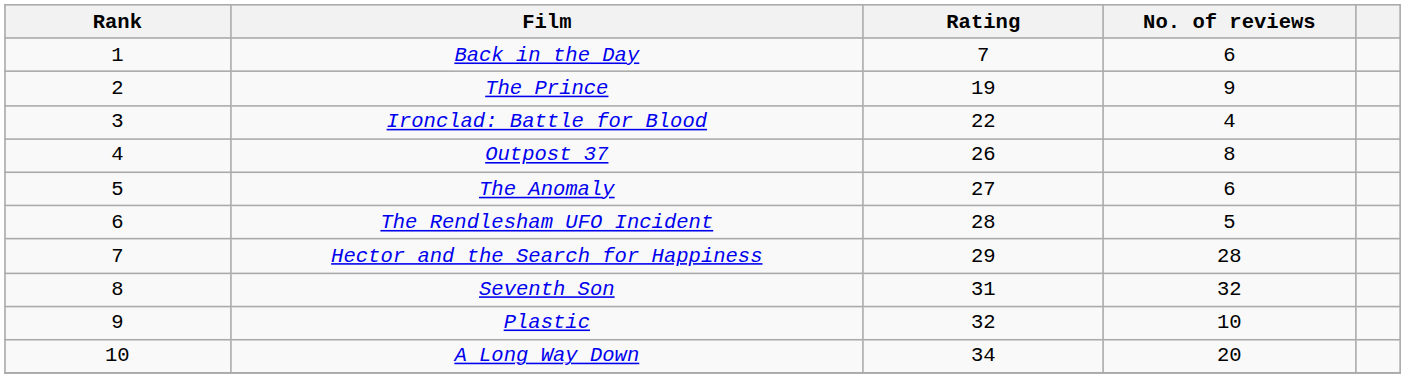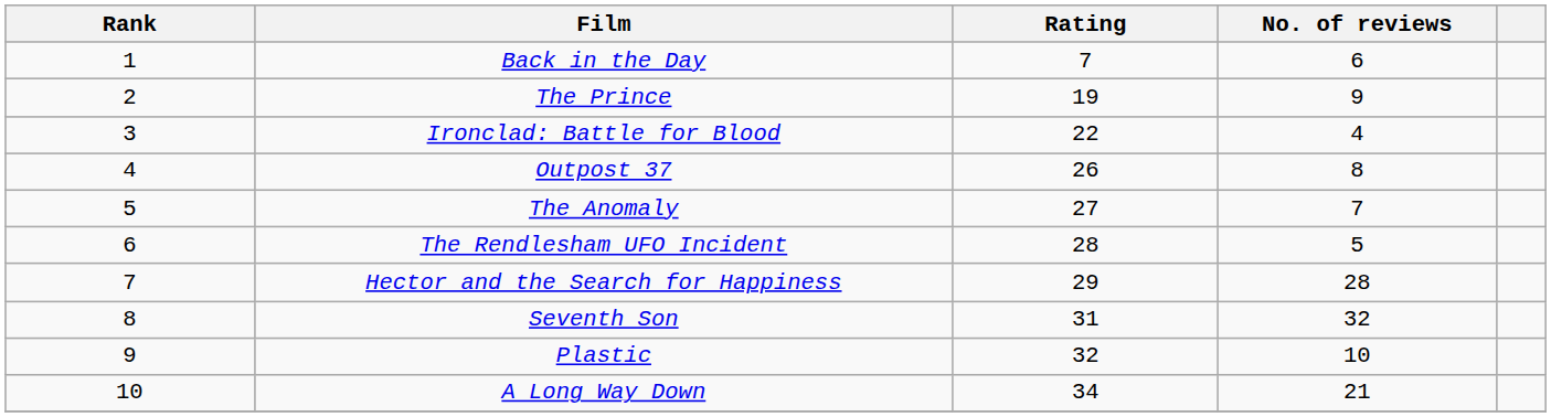The Anomaly | No. of reviews: 6 -> 7
A Long Way Down | No. of reviews: 20 -> 21
